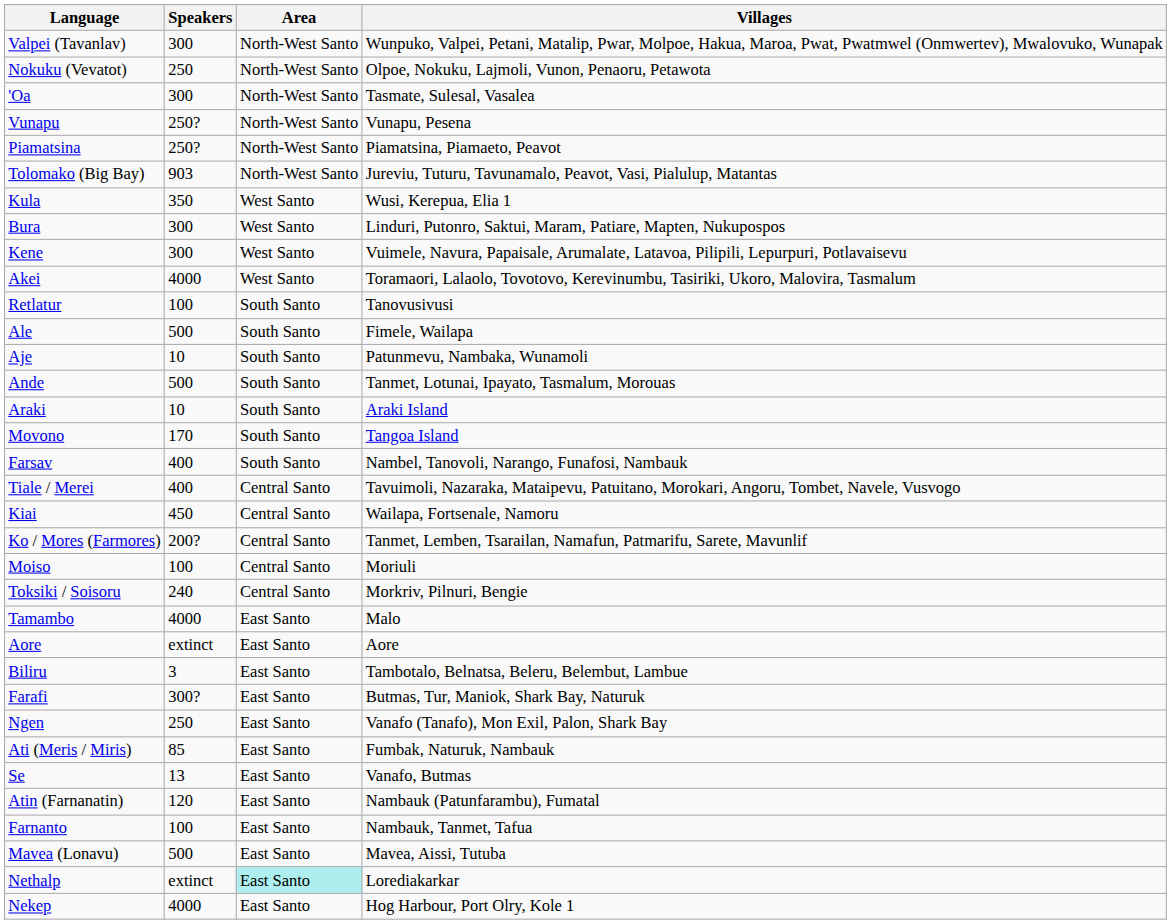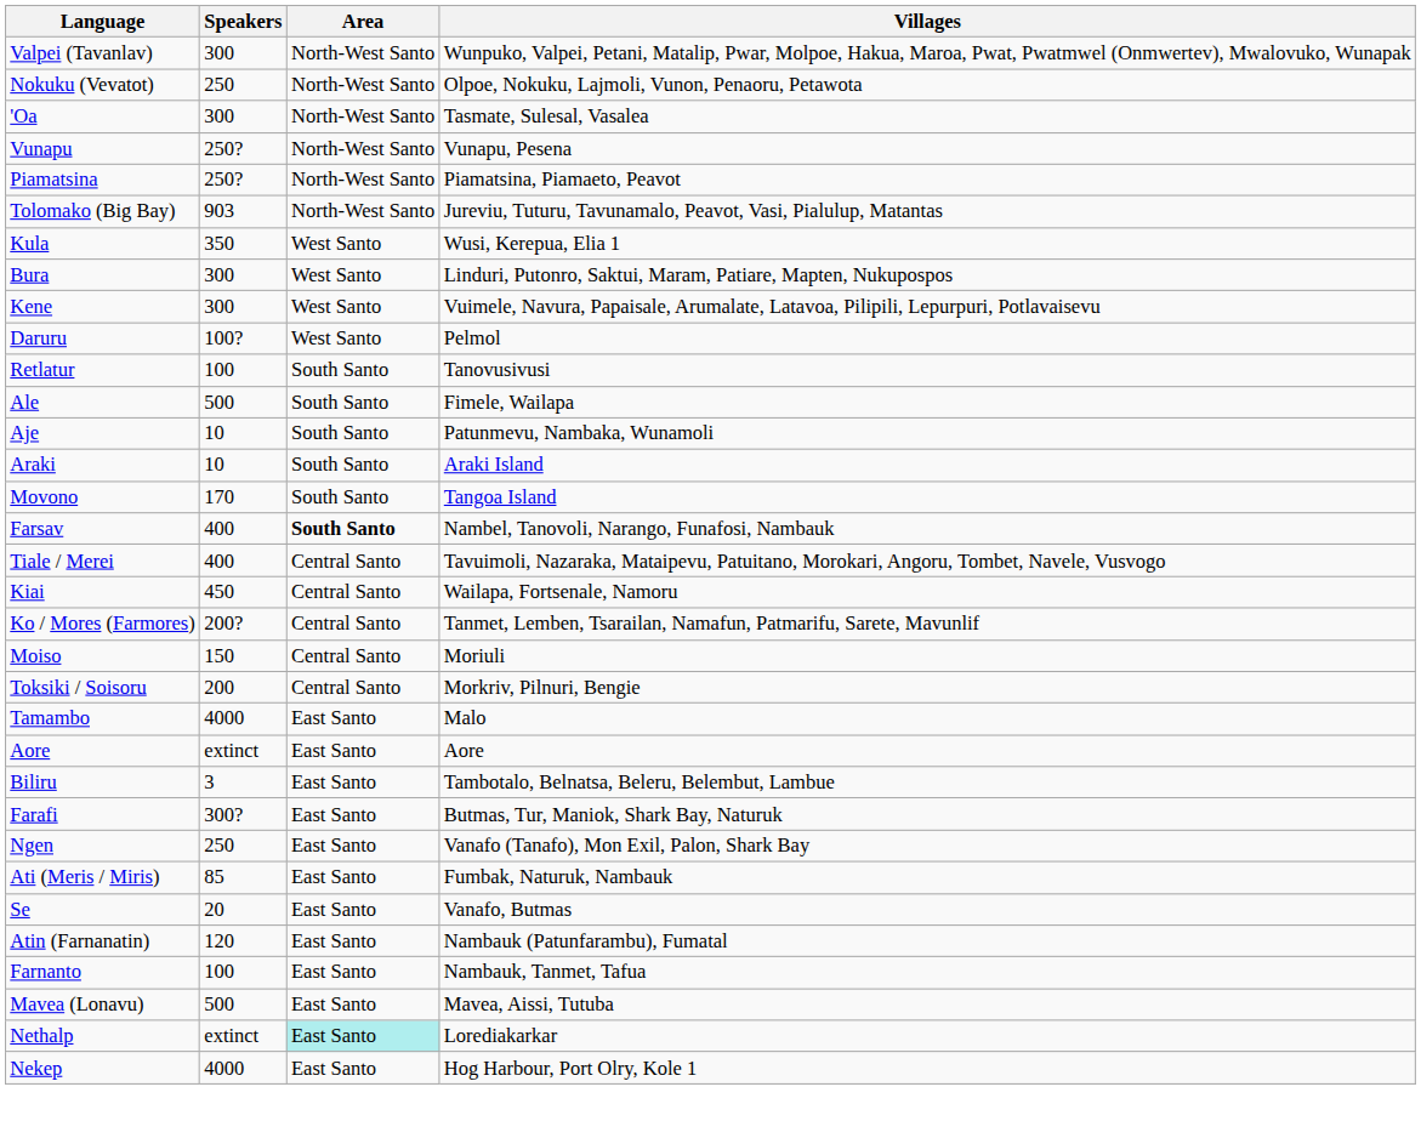- row: Akei | 4000 | West Santo | Toramaori, Lalaolo, Tovotovo, Kerevinumbu, Tasiriki, Ukoro, Malovira, Tasmalum
+ row: Daruru | 100? | West Santo | Pelmol
- row: Ande | 500 | South Santo | Tanmet, Lotunai, Ipayato, Tasmalum, Morouas
Farsav | Area: normal -> bold
Moiso | Speakers: 100 -> 150
Toksiki / Soisoru | Speakers: 240 -> 200
Se | Speakers: 13 -> 20
